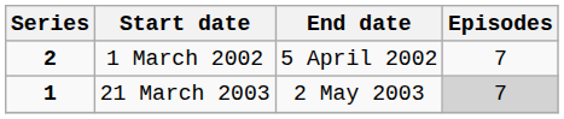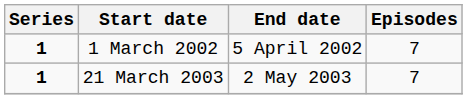1 March 2002 | Series: 2 -> 1
21 March 2003 | Episodes: lightgrey background -> no background
